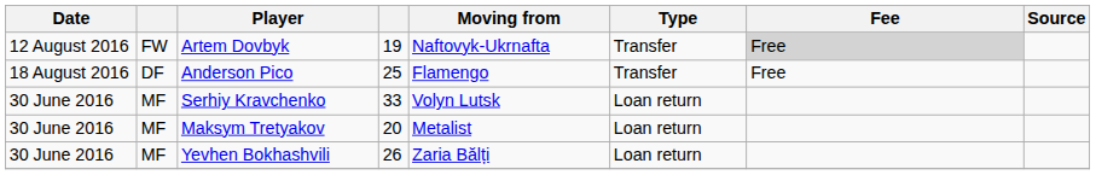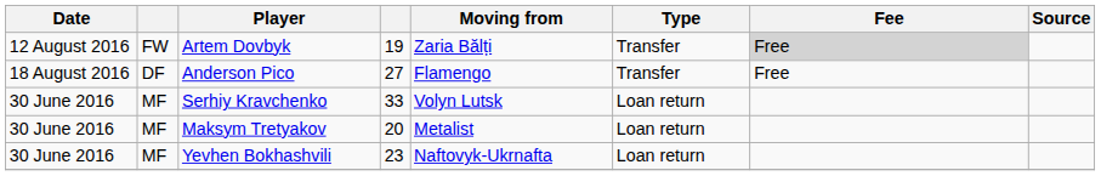Artem Dovbyk | Moving from: Naftovyk-Ukrnafta -> Zaria Bălți
Anderson Pico | column 4: 25 -> 27
Yevhen Bokhashvili | column 4: 26 -> 23
Yevhen Bokhashvili | Moving from: Zaria Bălți -> Naftovyk-Ukrnafta
